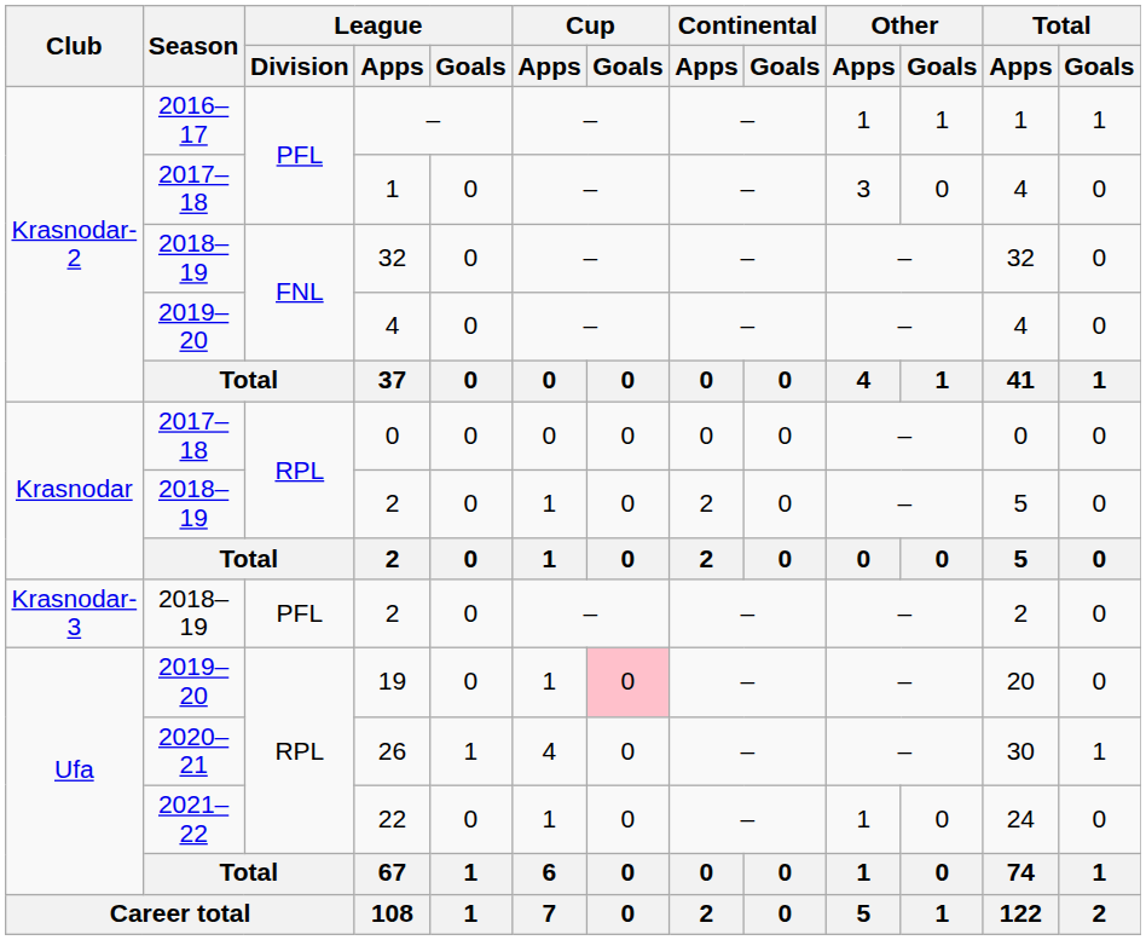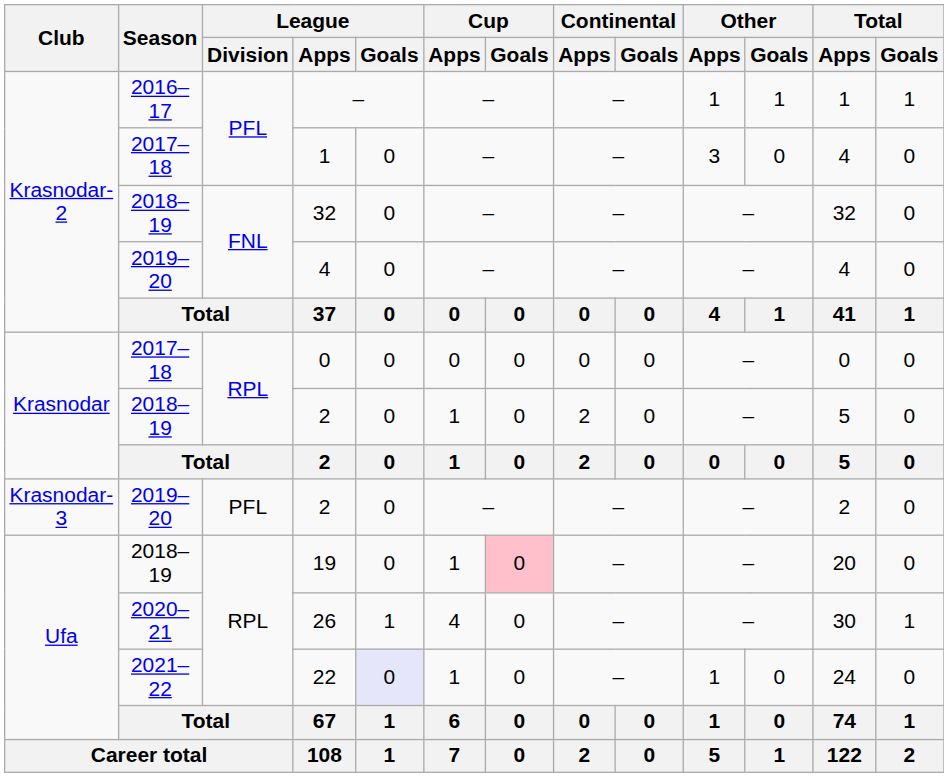Krasnodar-3 / 2 | Season: 2018–19 -> 2019–20
19 | Season: 2019–20 -> 2018–19
22 | League / Goals: no background -> lavender background
